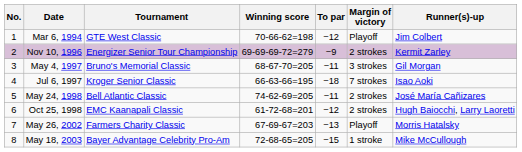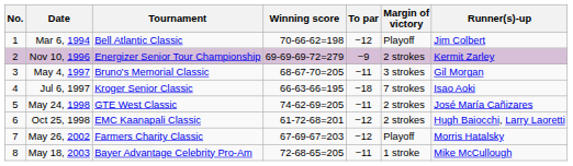Mar 6, 1994 | Tournament: GTE West Classic -> Bell Atlantic Classic
May 24, 1998 | Tournament: Bell Atlantic Classic -> GTE West Classic
May 26, 2002 | To par: −13 -> −12
May 18, 2003 | To par: −15 -> −11
